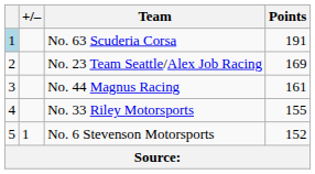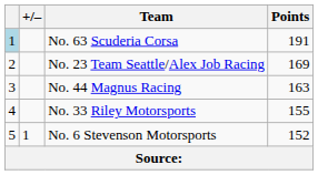No. 44 Magnus Racing | Points: 161 -> 163
